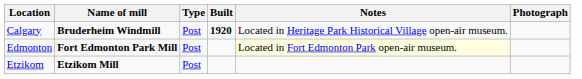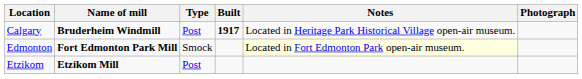Calgary | Built: 1920 -> 1917
Edmonton | Type: Post -> Smock
